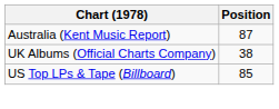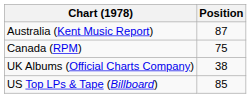+ row: Canada (RPM) | 75
